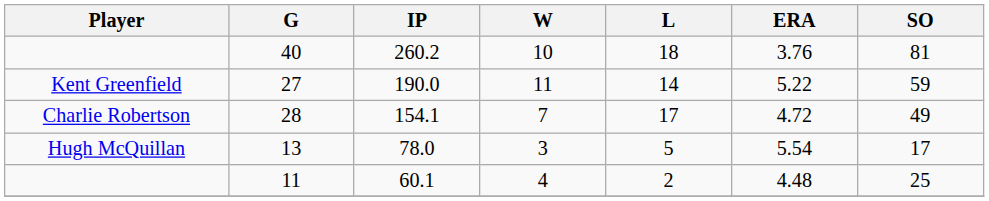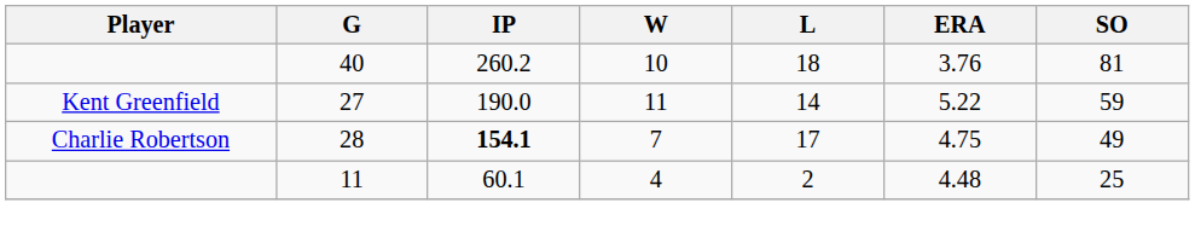28 | IP: normal -> bold
28 | ERA: 4.72 -> 4.75
- row: Hugh McQuillan | 13 | 78.0 | 3 | 5 | 5.54 | 17
